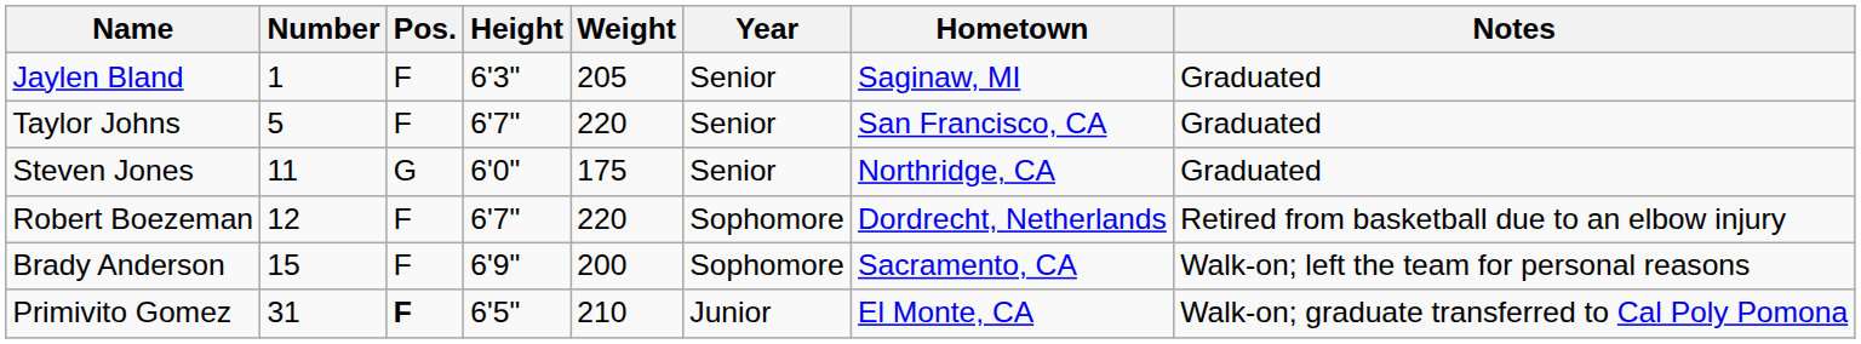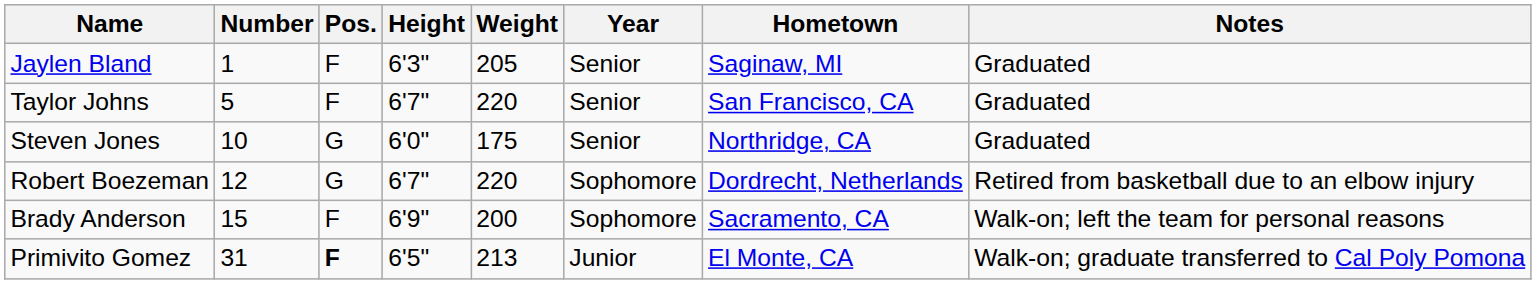Steven Jones | Number: 11 -> 10
Robert Boezeman | Pos.: F -> G
Primivito Gomez | Weight: 210 -> 213
